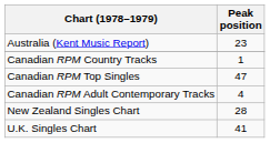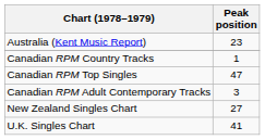Canadian RPM Adult Contemporary Tracks | Peak position: 4 -> 3
New Zealand Singles Chart | Peak position: 28 -> 27
